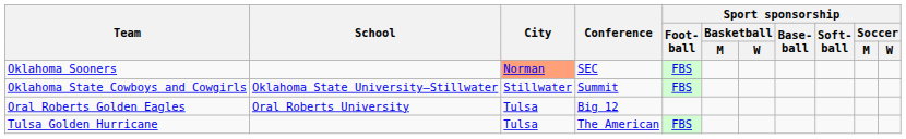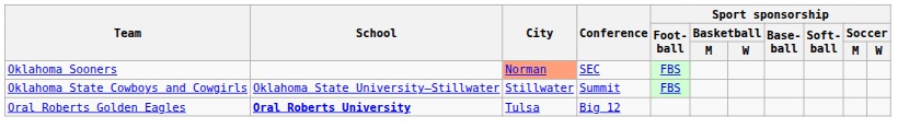Oral Roberts Golden Eagles | School: normal -> bold
- row: Tulsa Golden Hurricane | Tulsa | The American | FBS
